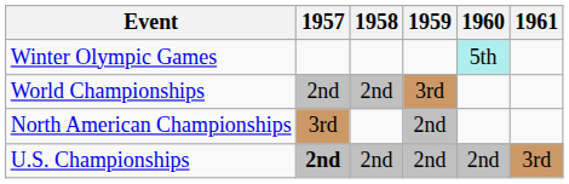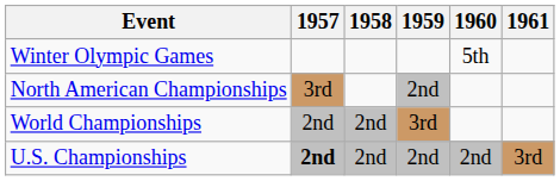Winter Olympic Games | 1960: paleturquoise background -> no background
rows swapped: World Championships <-> North American Championships
